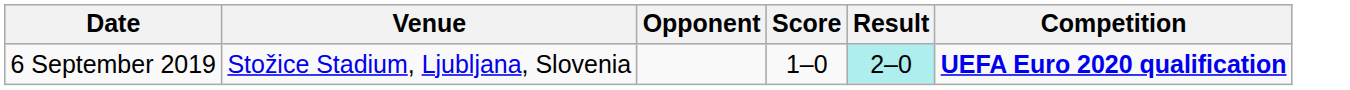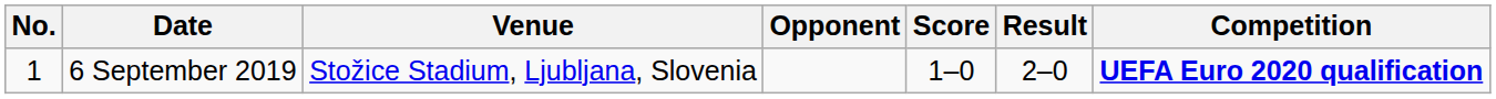+ column: No. | 1
6 September 2019 | Result: paleturquoise background -> no background
